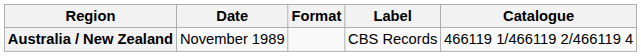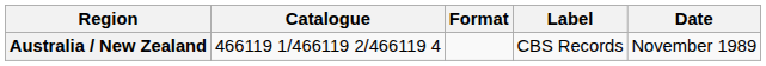columns swapped: Date <-> Catalogue
